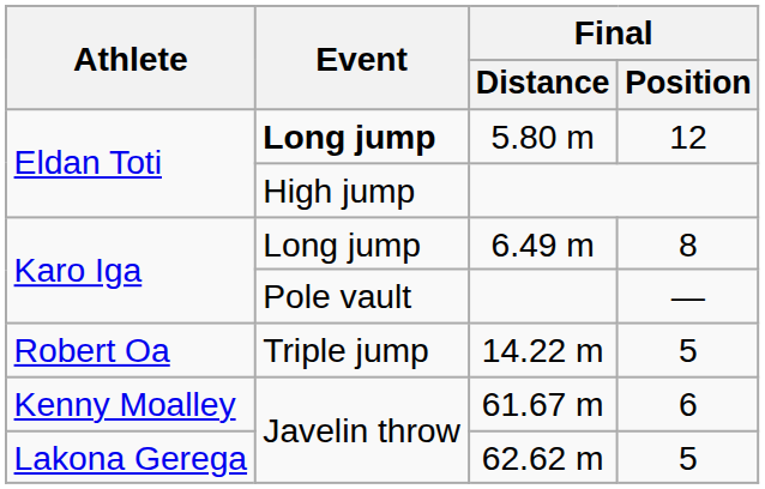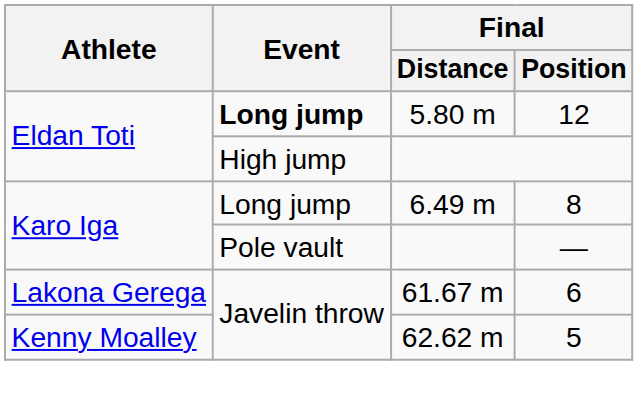- row: Robert Oa | Triple jump | 14.22 m | 5
61.67 m | Athlete: Kenny Moalley -> Lakona Gerega
62.62 m | Athlete: Lakona Gerega -> Kenny Moalley
